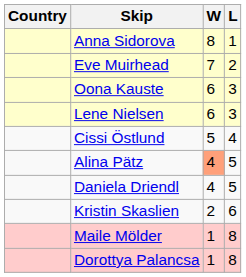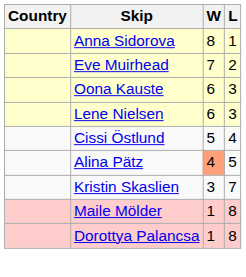- row: Daniela Driendl | 4 | 5
Kristin Skaslien | W: 2 -> 3
Kristin Skaslien | L: 6 -> 7
